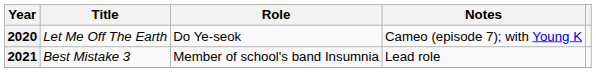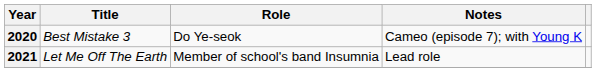2020 | Title: Let Me Off The Earth -> Best Mistake 3
2021 | Title: Best Mistake 3 -> Let Me Off The Earth
